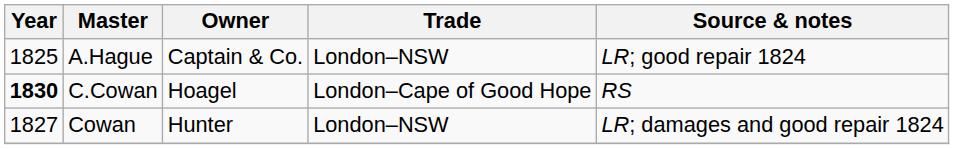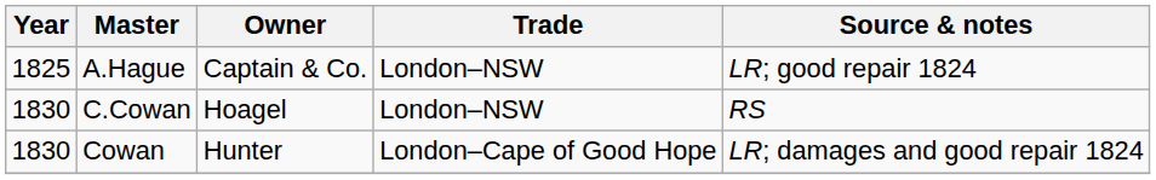C.Cowan | Year: bold -> normal
C.Cowan | Trade: London–Cape of Good Hope -> London–NSW
Cowan | Year: 1827 -> 1830
Cowan | Trade: London–NSW -> London–Cape of Good Hope
